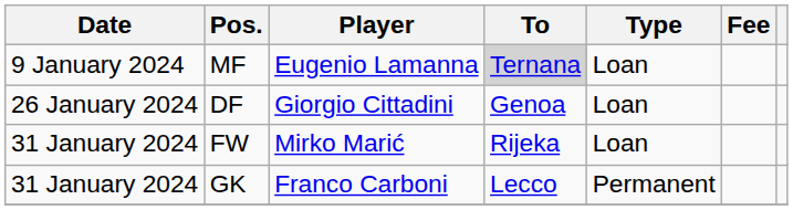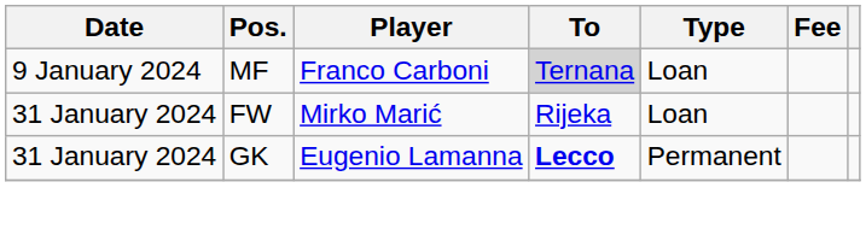MF | Player: Eugenio Lamanna -> Franco Carboni
- row: 26 January 2024 | DF | Giorgio Cittadini | Genoa | Loan
GK | Player: Franco Carboni -> Eugenio Lamanna
GK | To: normal -> bold
